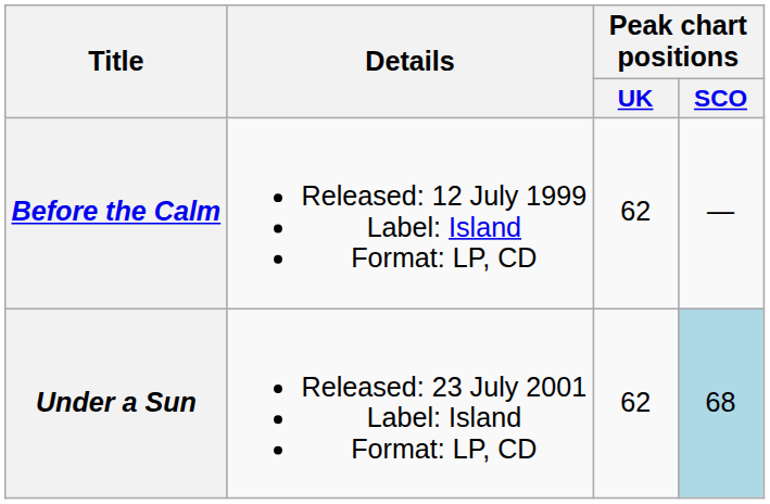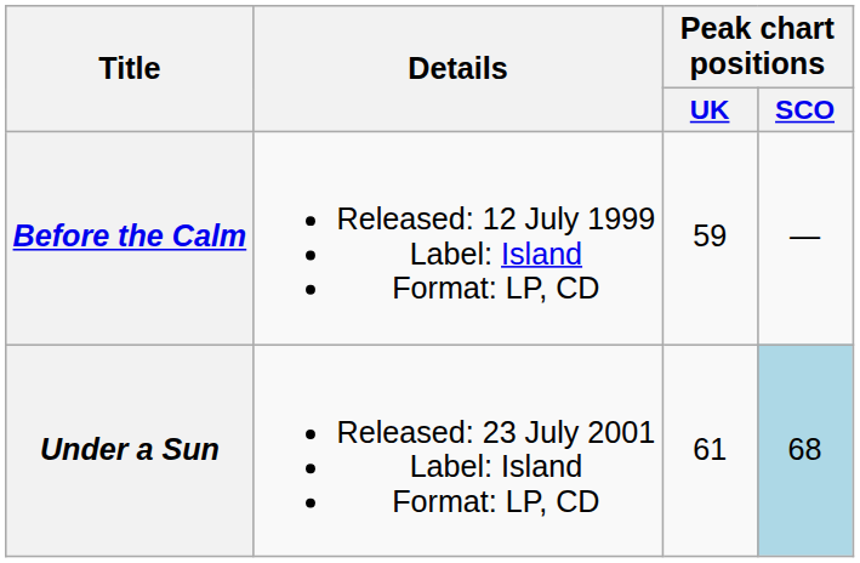Before the Calm | Peak chart positions / UK: 62 -> 59
Under a Sun | Peak chart positions / UK: 62 -> 61
